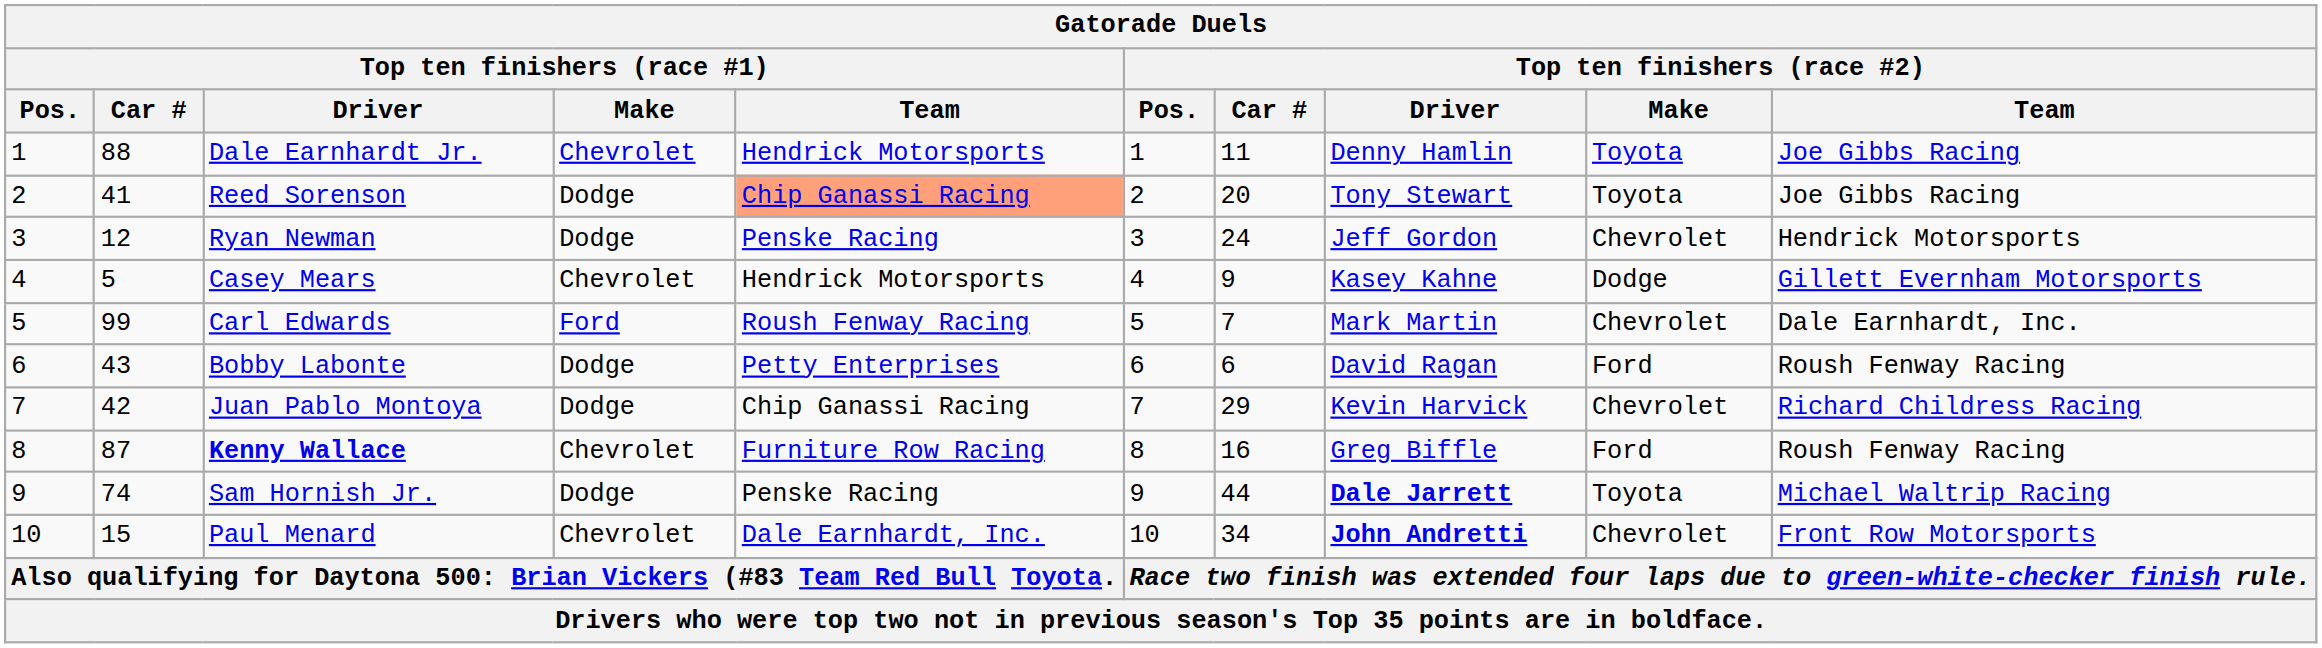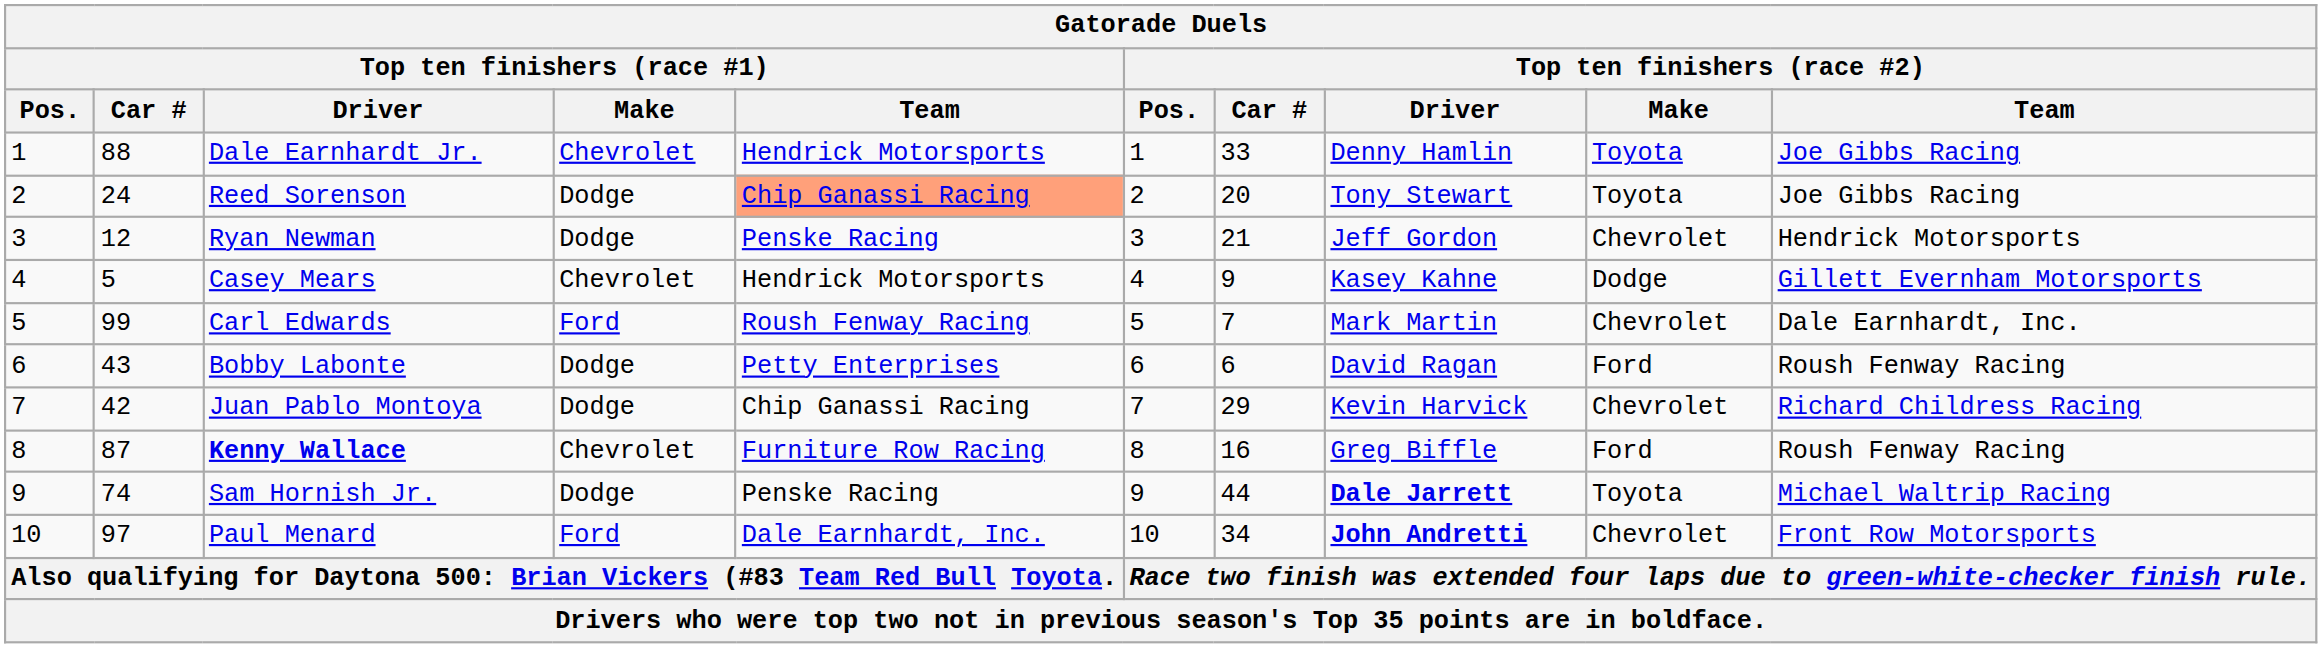Dale Earnhardt Jr. | Top ten finishers (race #2) / Car #: 11 -> 33
Reed Sorenson | Top ten finishers (race #1) / Car #: 41 -> 24
Ryan Newman | Top ten finishers (race #2) / Car #: 24 -> 21
Paul Menard | Top ten finishers (race #1) / Car #: 15 -> 97
Paul Menard | Top ten finishers (race #1) / Make: Chevrolet -> Ford
